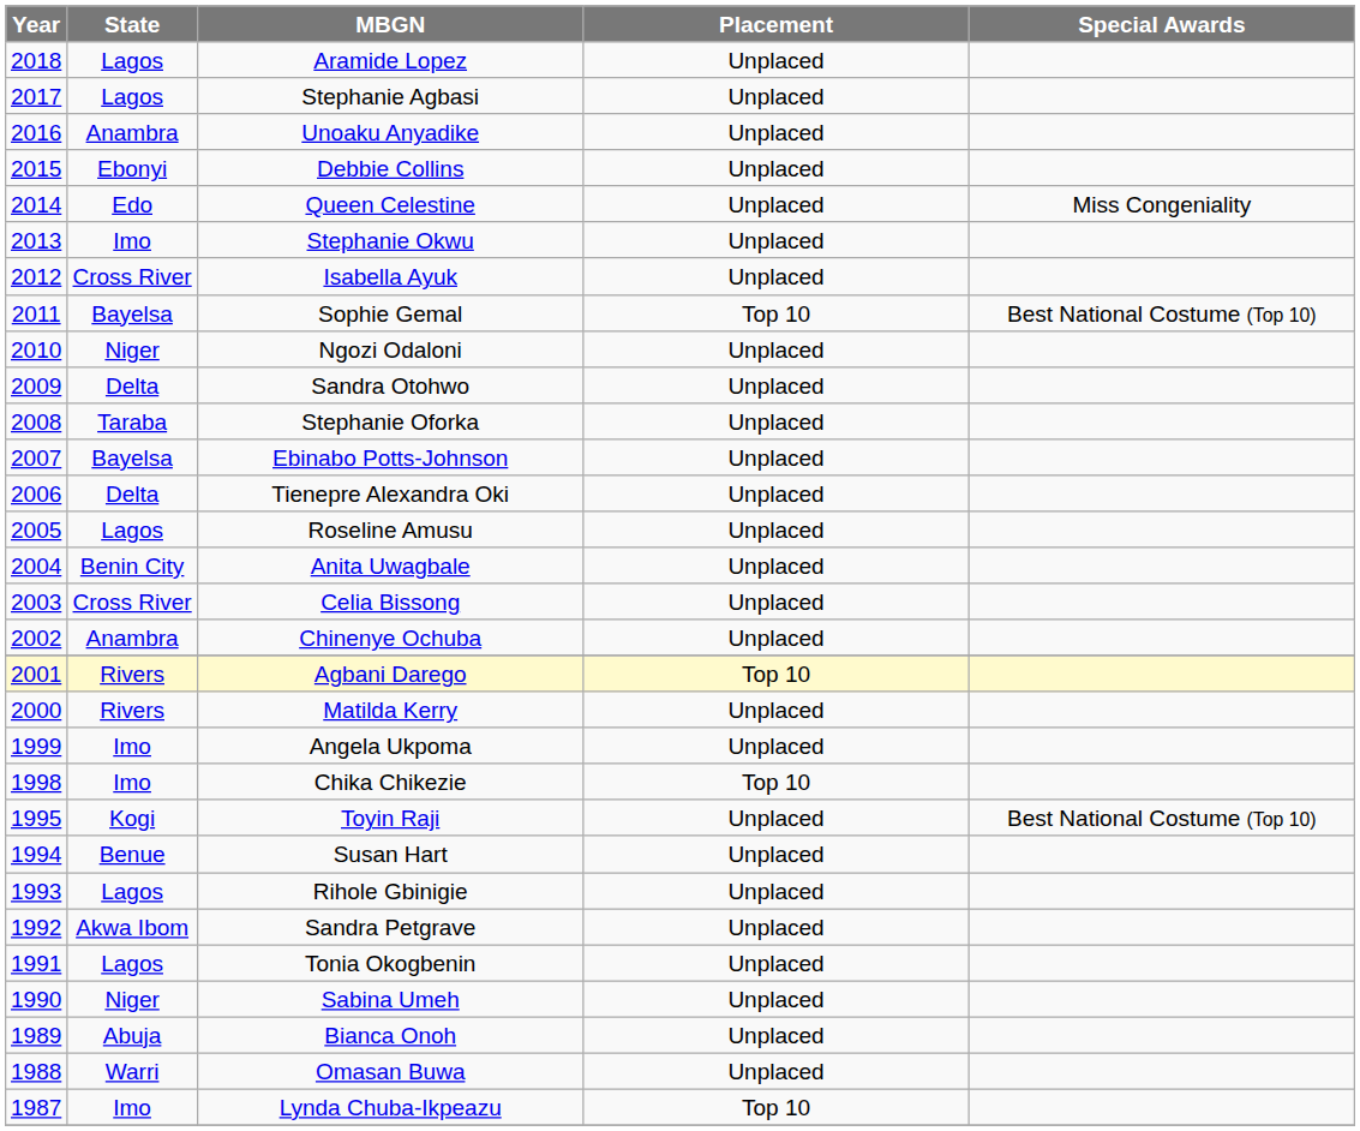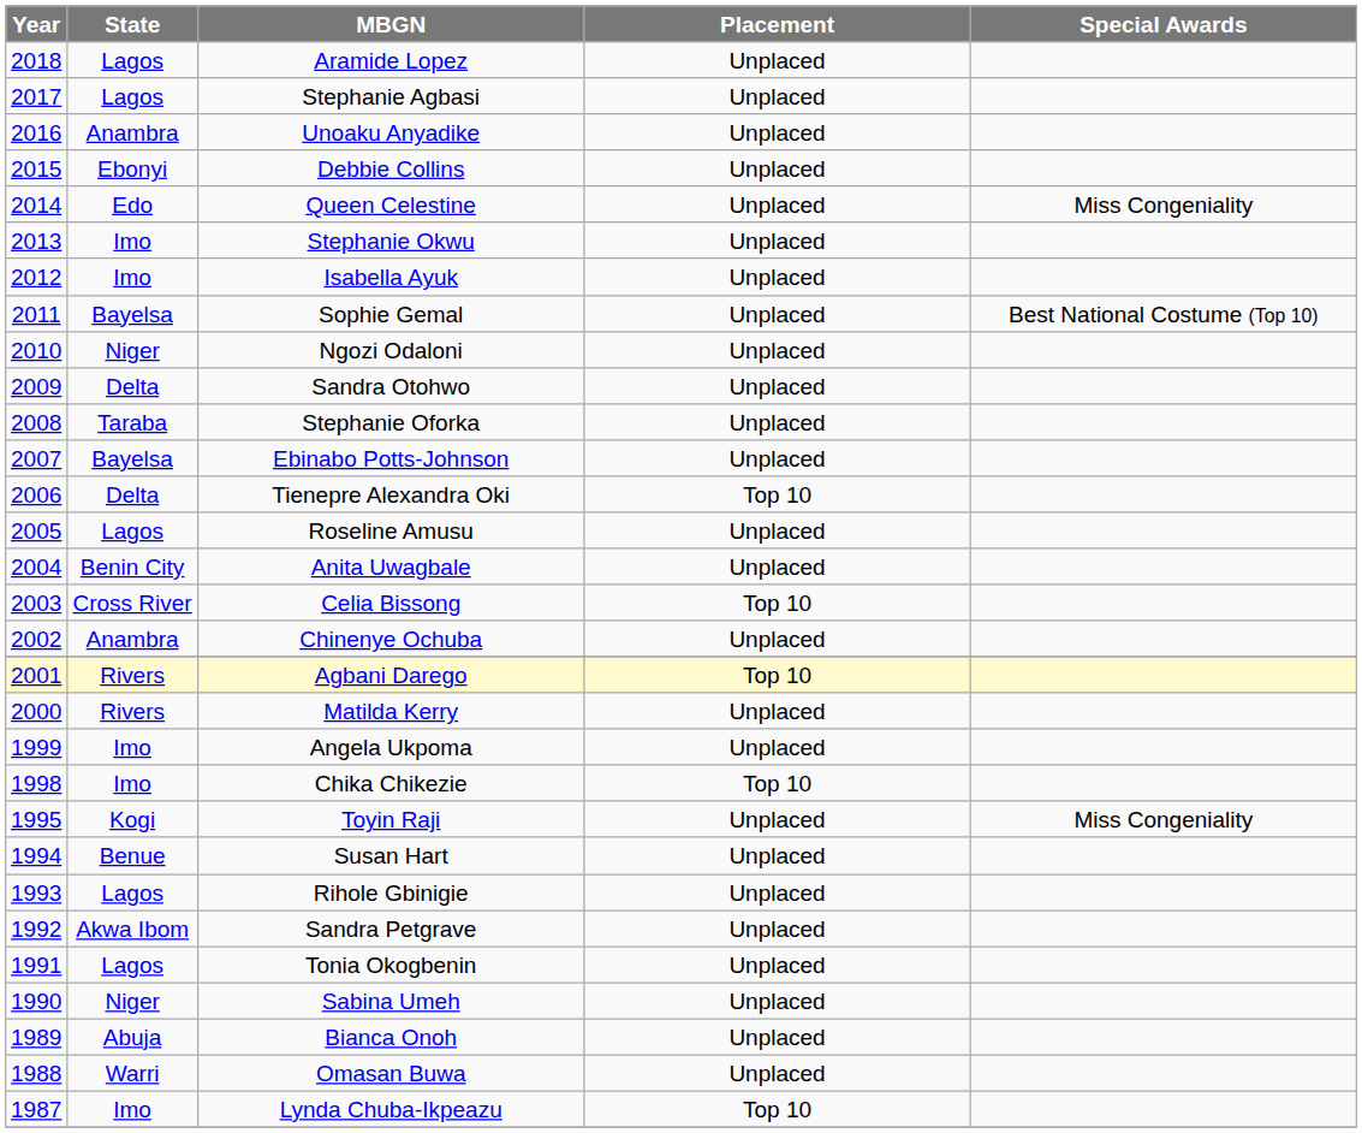Isabella Ayuk | State: Cross River -> Imo
Sophie Gemal | Placement: Top 10 -> Unplaced
Tienepre Alexandra Oki | Placement: Unplaced -> Top 10
Celia Bissong | Placement: Unplaced -> Top 10
Toyin Raji | Special Awards: Best National Costume (Top 10) -> Miss Congeniality
